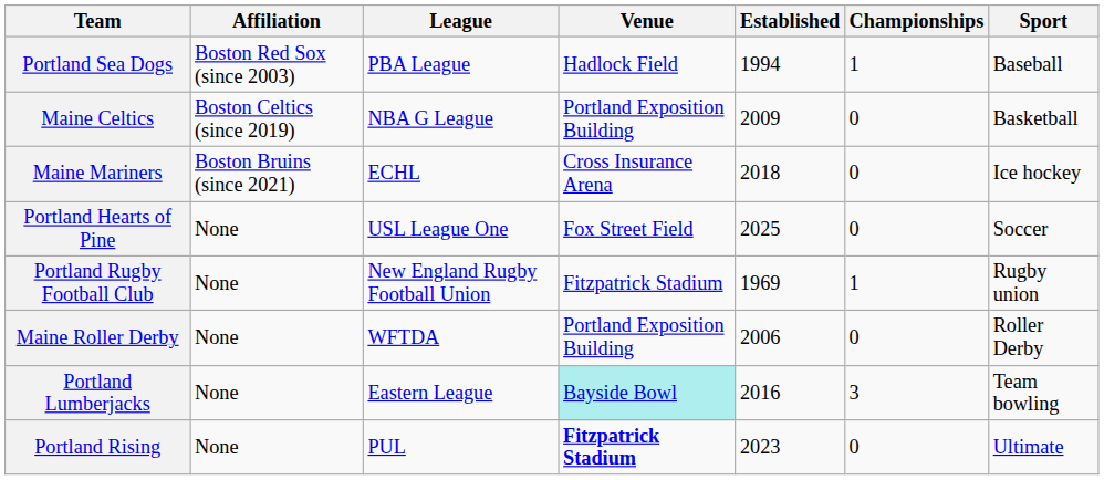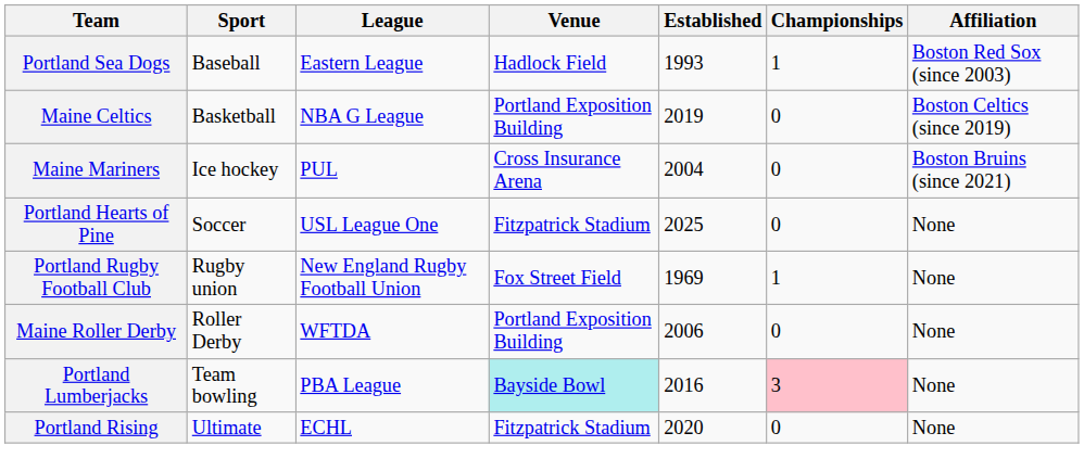columns swapped: Sport <-> Affiliation
Portland Sea Dogs | League: PBA League -> Eastern League
Portland Sea Dogs | Established: 1994 -> 1993
Maine Celtics | Established: 2009 -> 2019
Maine Mariners | League: ECHL -> PUL
Maine Mariners | Established: 2018 -> 2004
Portland Hearts of Pine | Venue: Fox Street Field -> Fitzpatrick Stadium
Portland Rugby Football Club | Venue: Fitzpatrick Stadium -> Fox Street Field
Portland Lumberjacks | League: Eastern League -> PBA League
Portland Lumberjacks | Championships: no background -> pink background
Portland Rising | League: PUL -> ECHL
Portland Rising | Venue: bold -> normal
Portland Rising | Established: 2023 -> 2020
